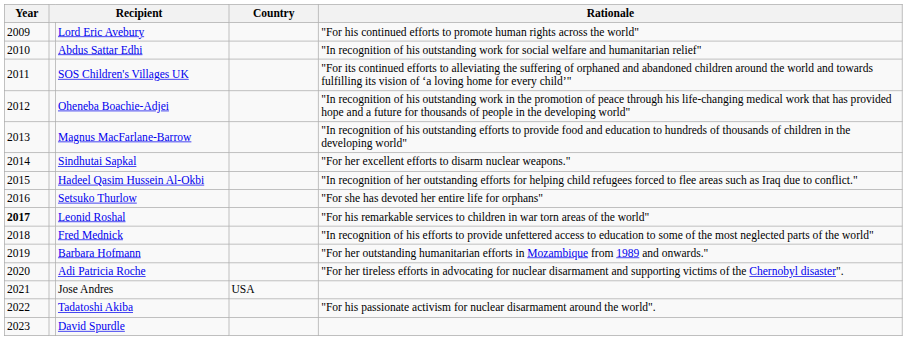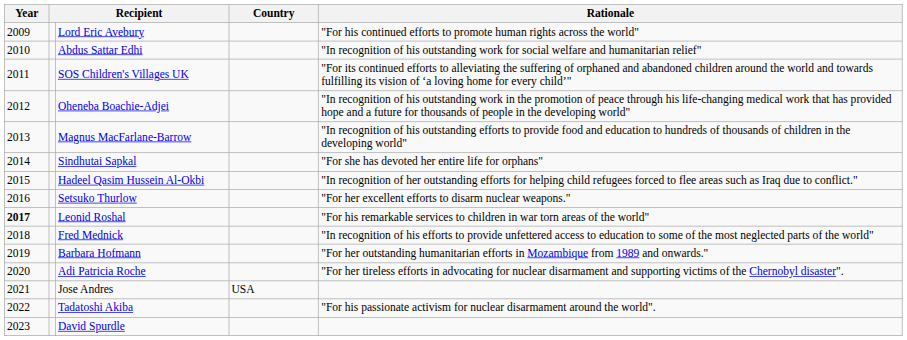Sindhutai Sapkal | Rationale: "For her excellent efforts to disarm nuclear weapons." -> "For she has devoted her entire life for orphans"
Setsuko Thurlow | Rationale: "For she has devoted her entire life for orphans" -> "For her excellent efforts to disarm nuclear weapons."
